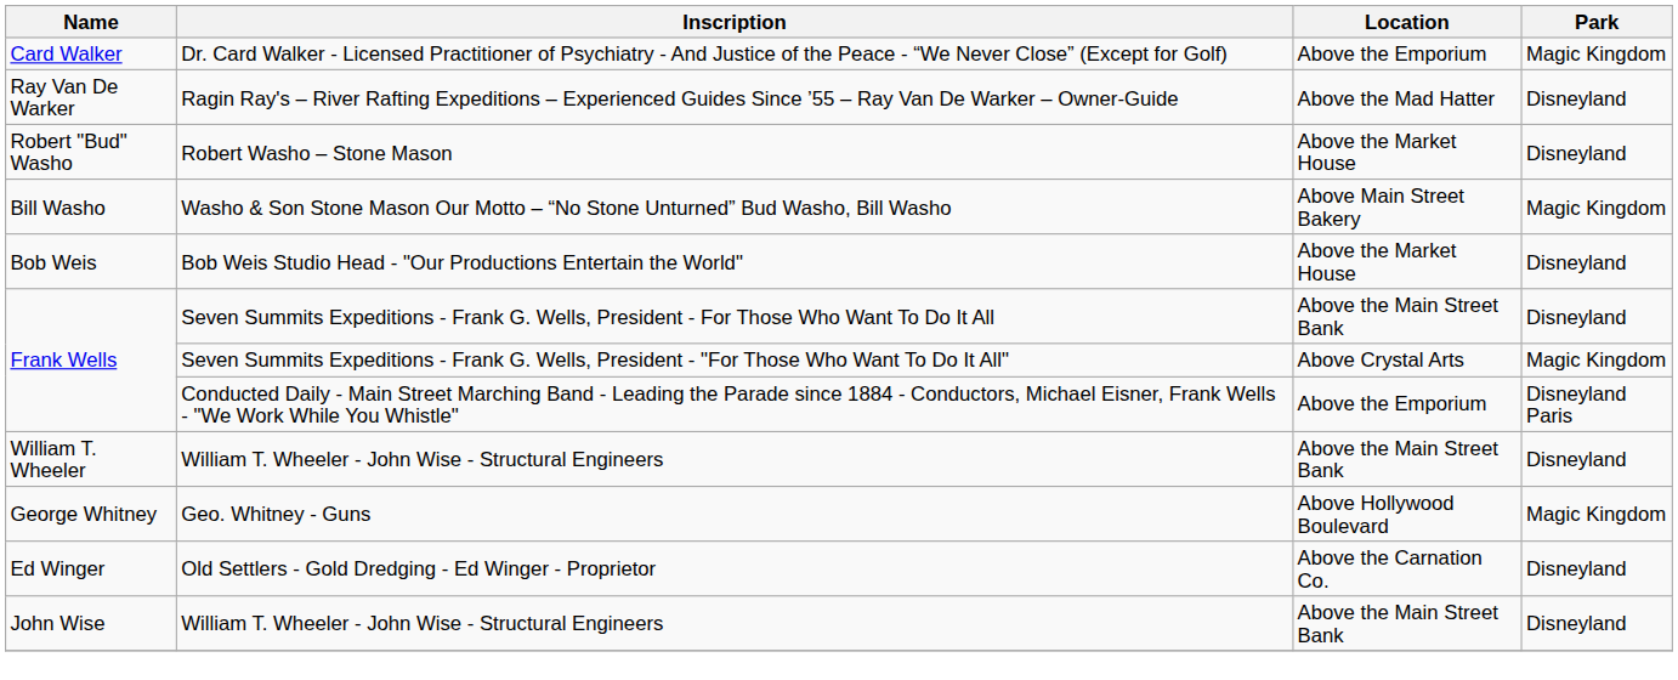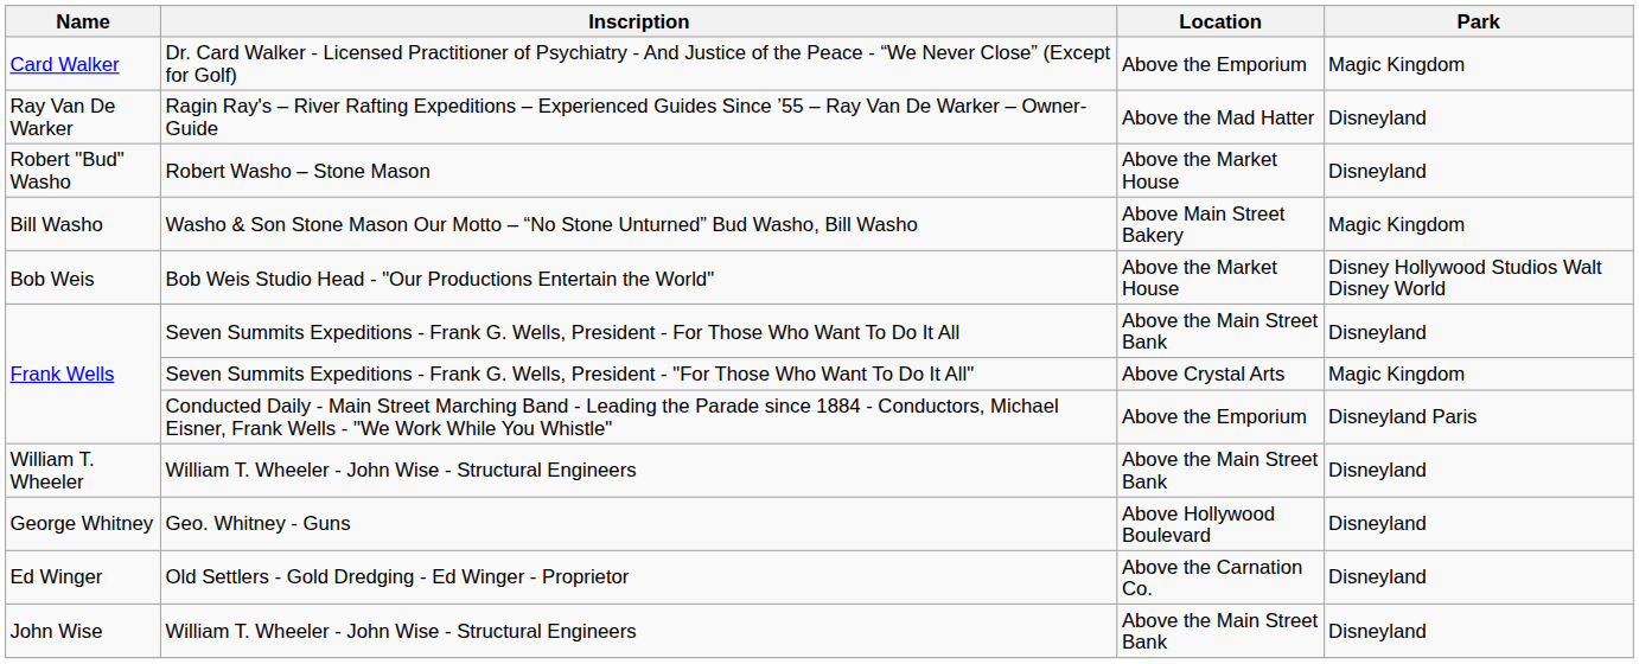Bob Weis Studio Head - "Our Productions Entertain the World" | Park: Disneyland -> Disney Hollywood Studios Walt Disney World
Geo. Whitney - Guns | Park: Magic Kingdom -> Disneyland
